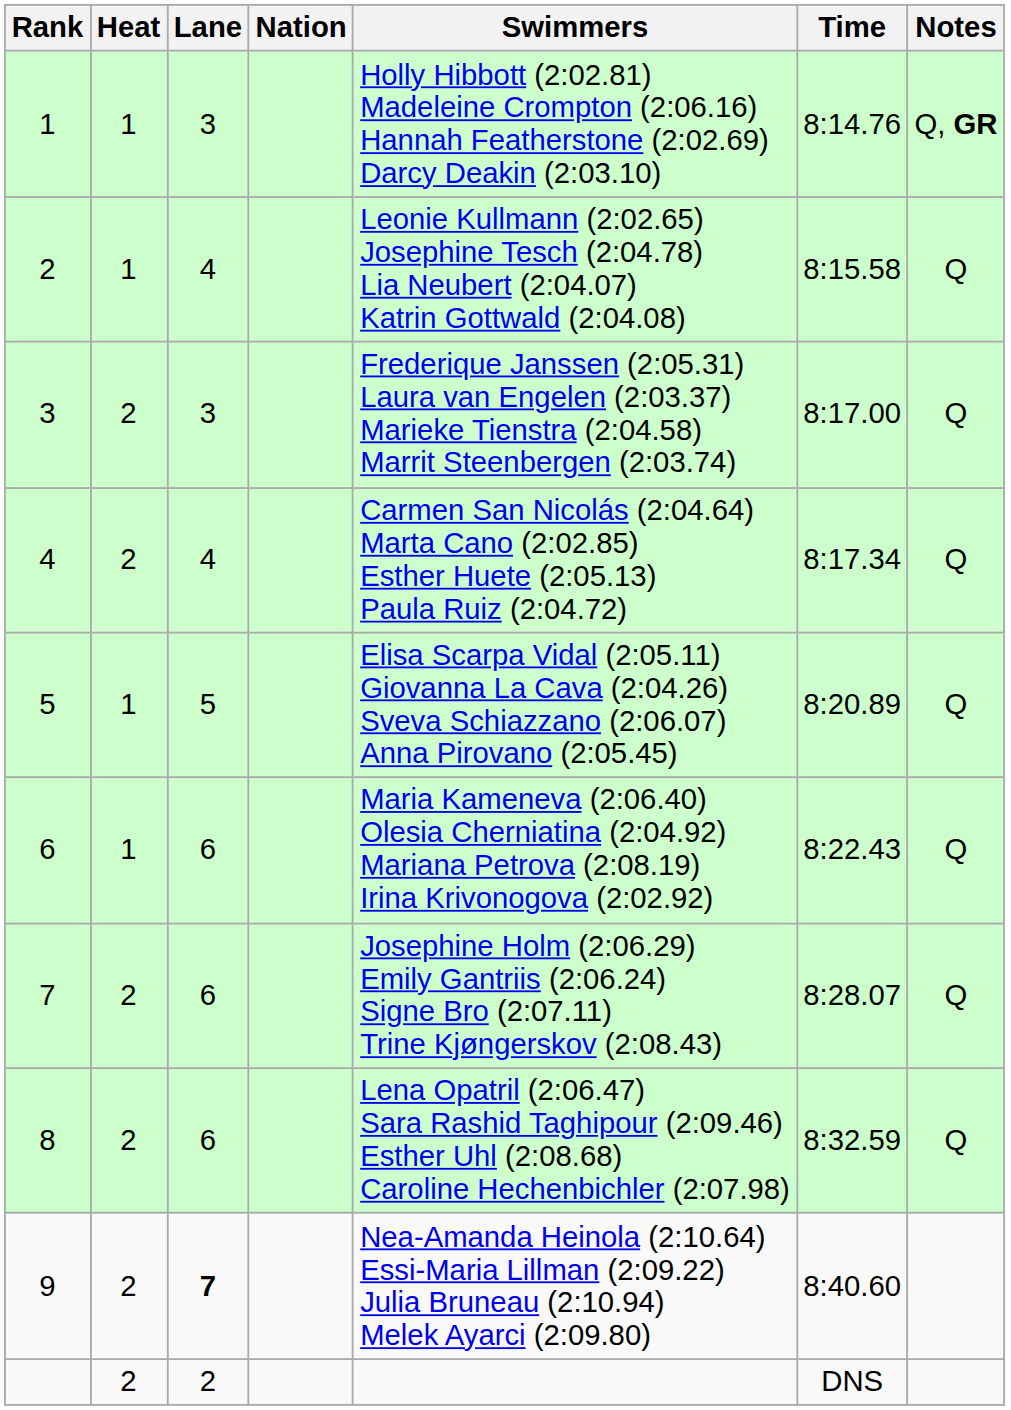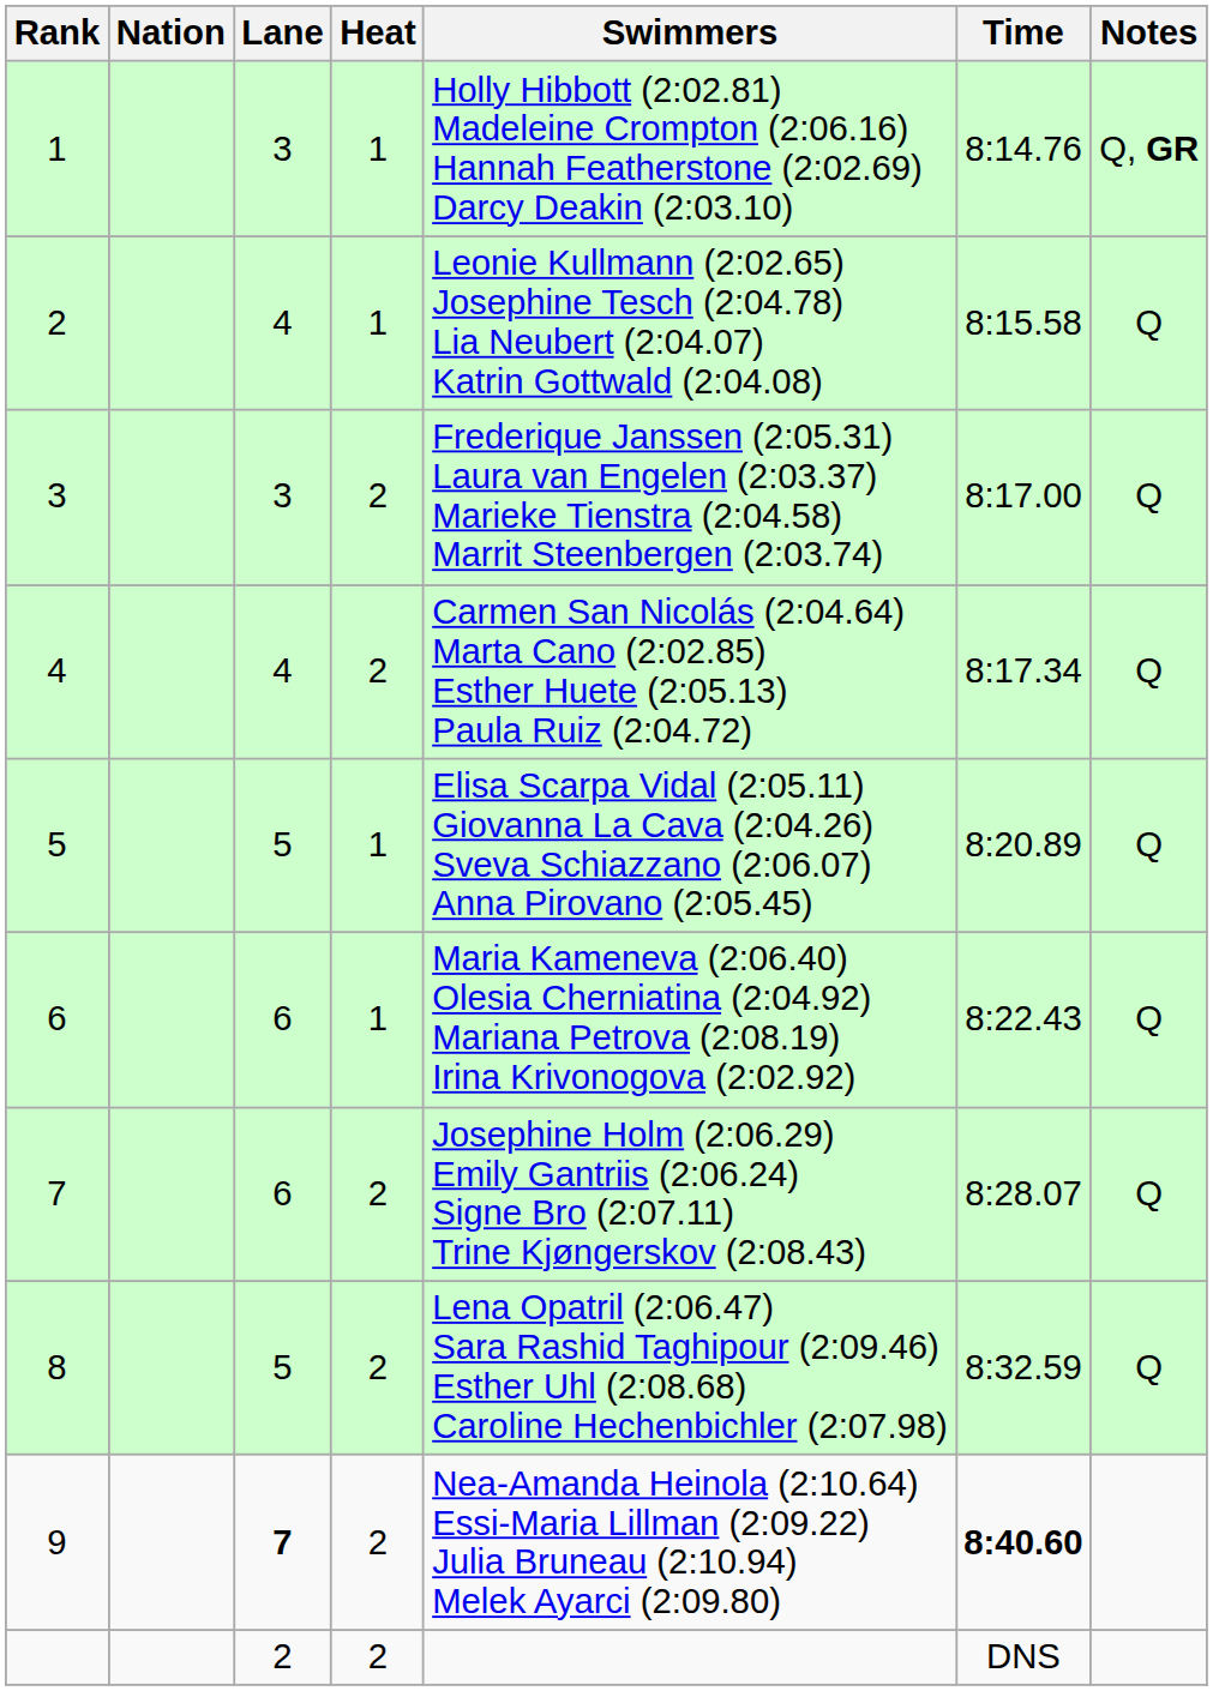columns swapped: Heat <-> Nation
8 | Lane: 6 -> 5
9 | Time: normal -> bold
